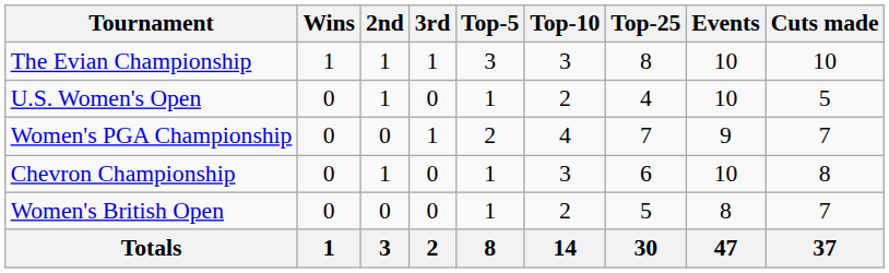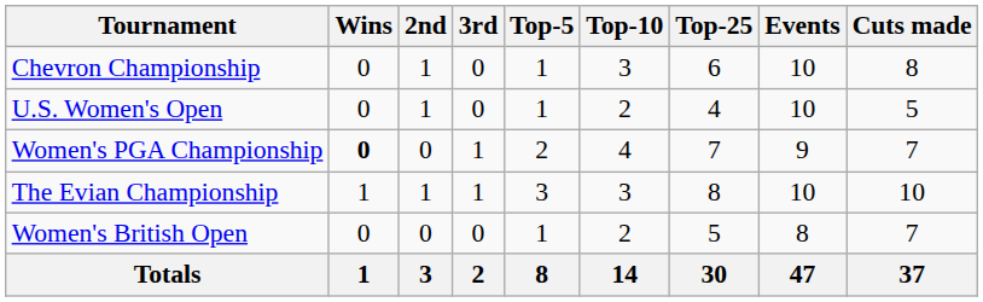rows swapped: Chevron Championship <-> The Evian Championship
Women's PGA Championship | Wins: normal -> bold
